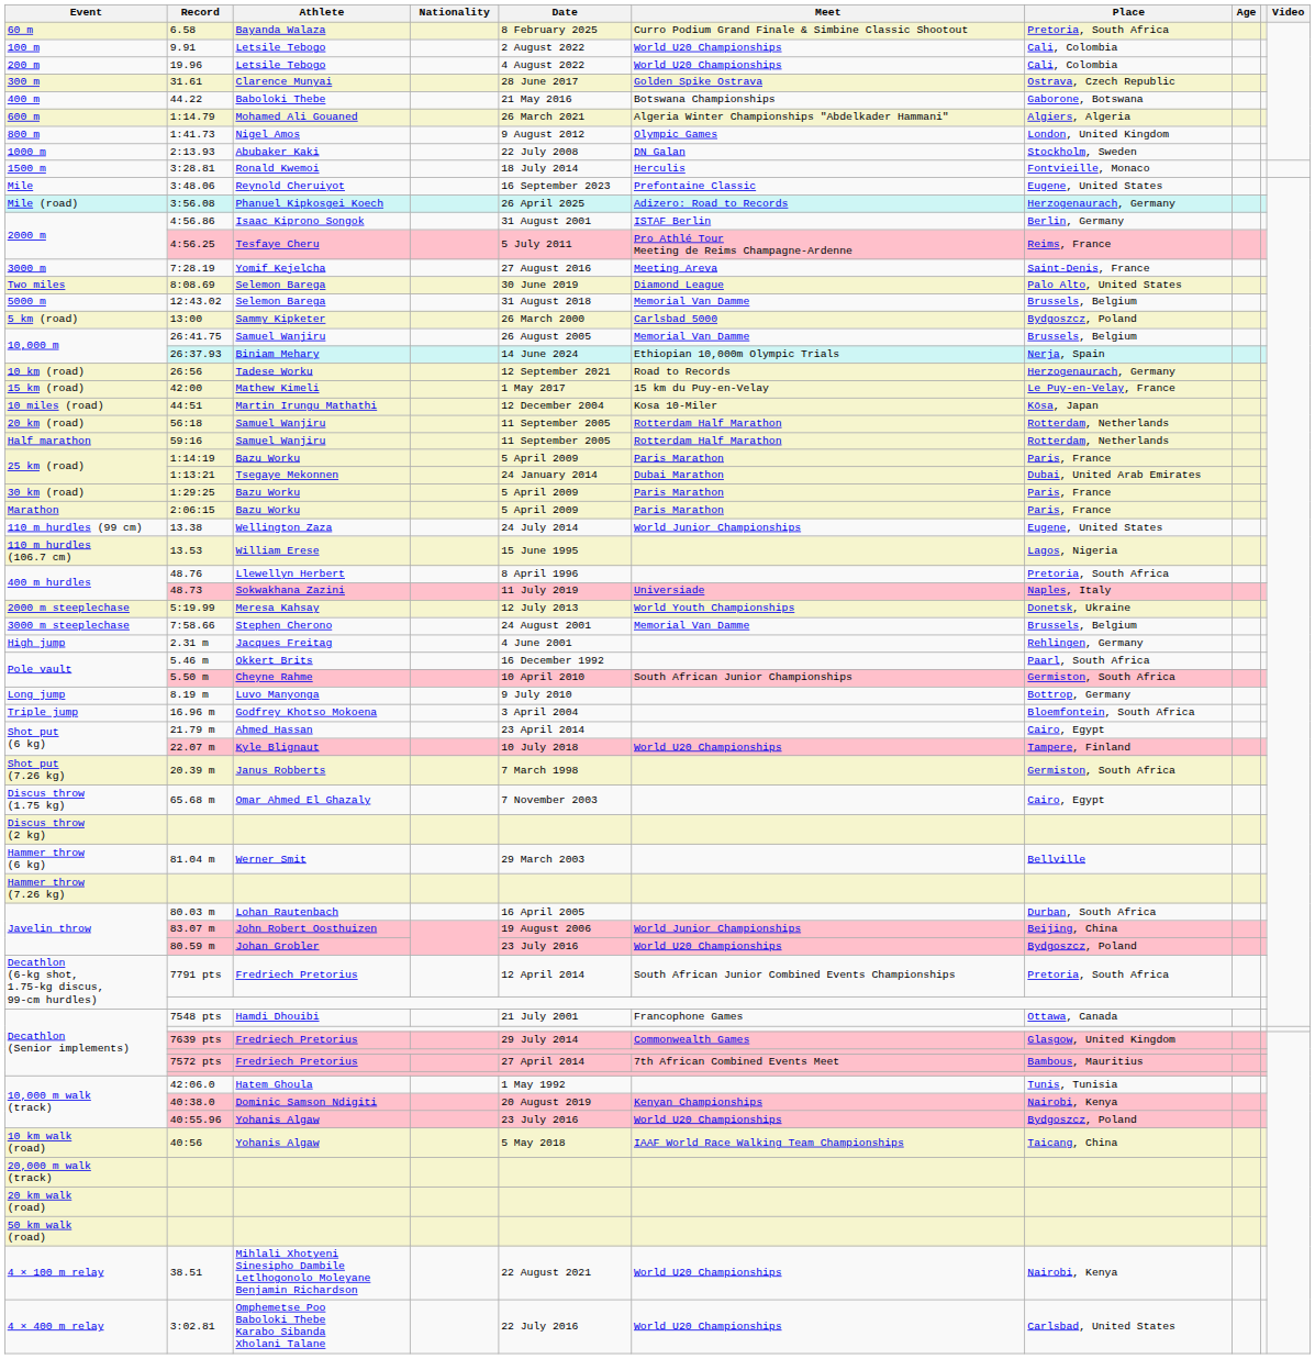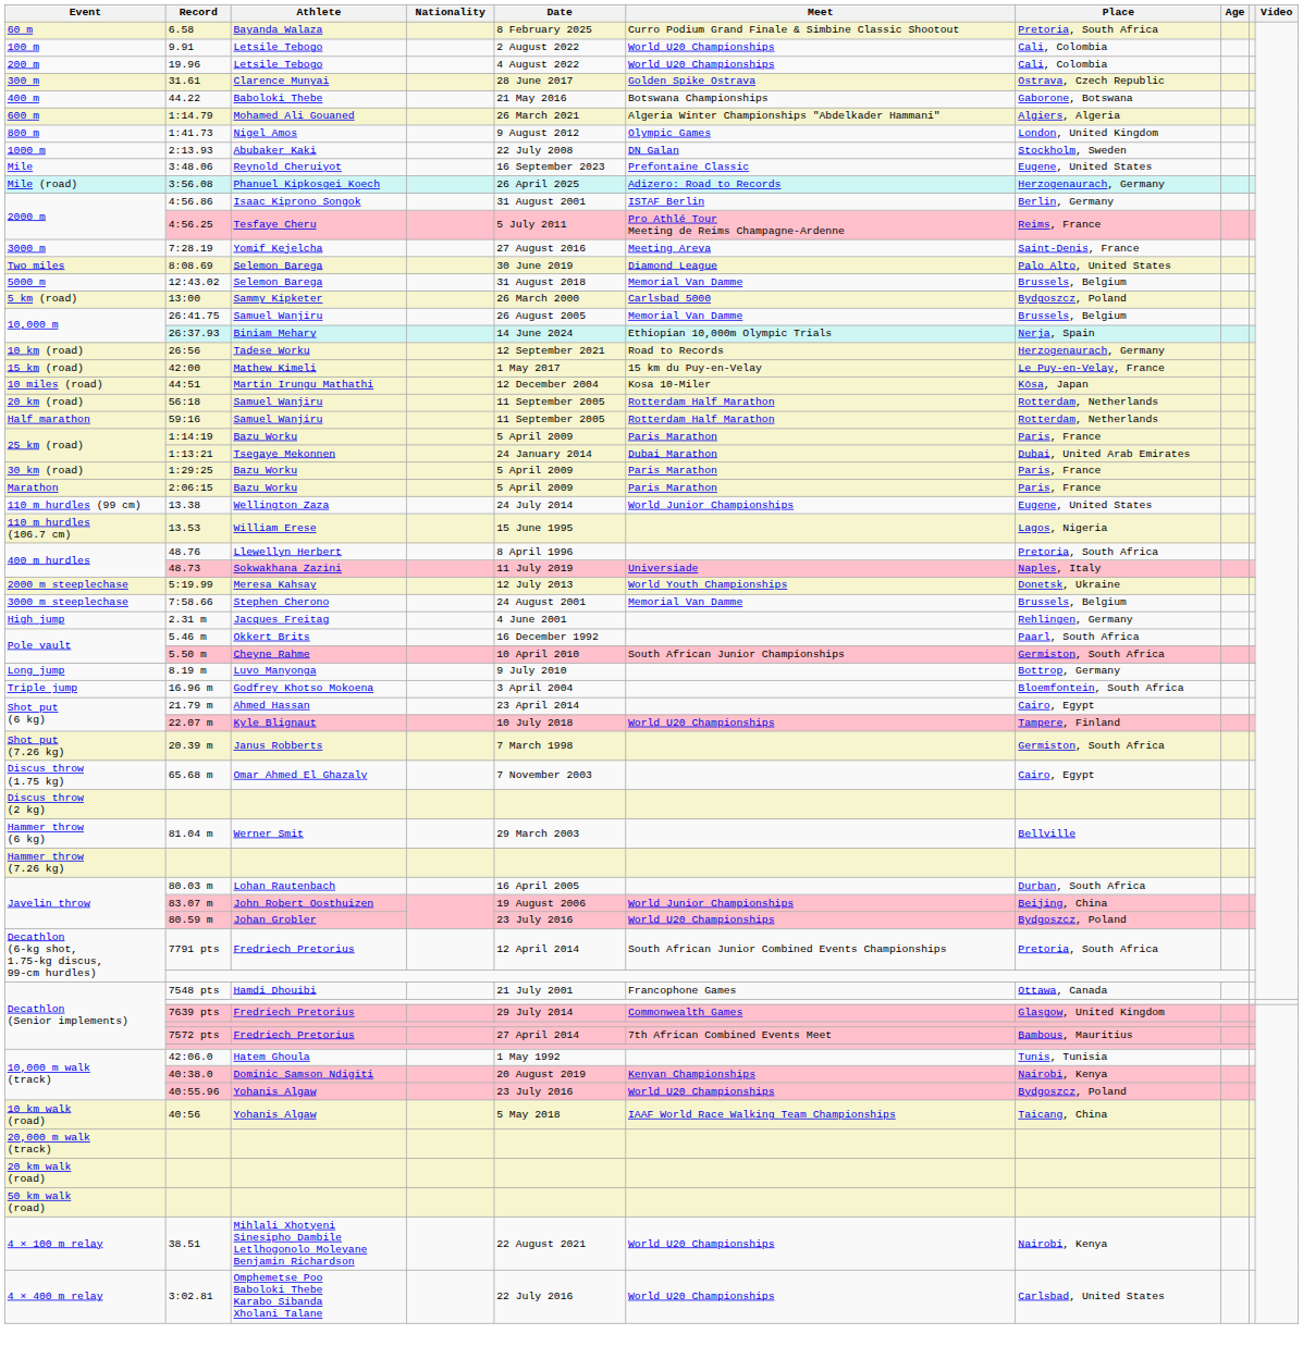- row: 1500 m | 3:28.81 | Ronald Kwemoi | 18 July 2014 | Herculis | Fontvieille, Monaco
